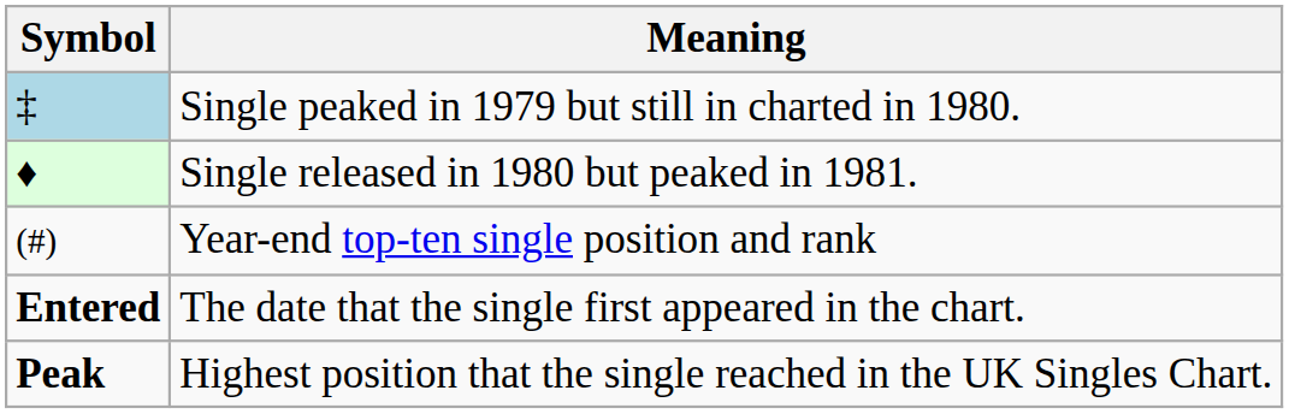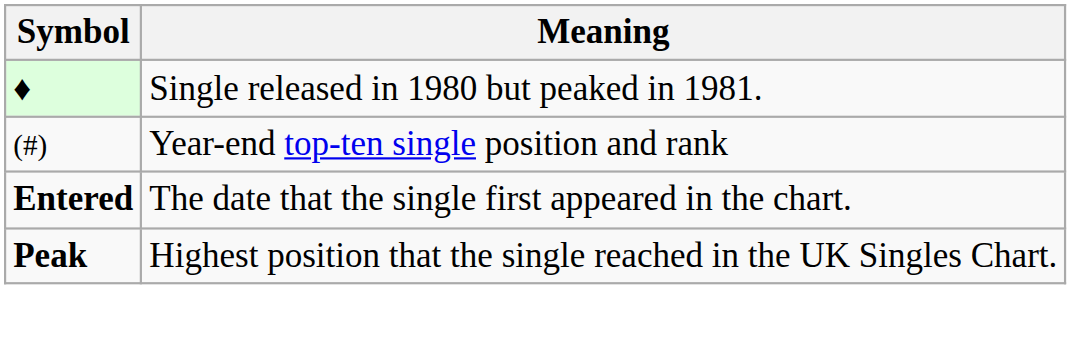- row: ‡ | Single peaked in 1979 but still in charted in 1980.
